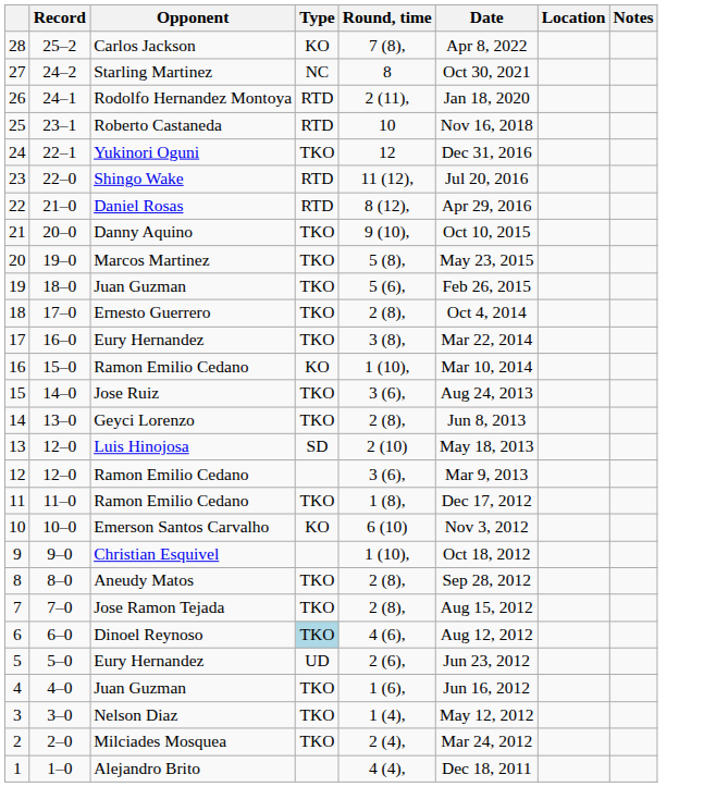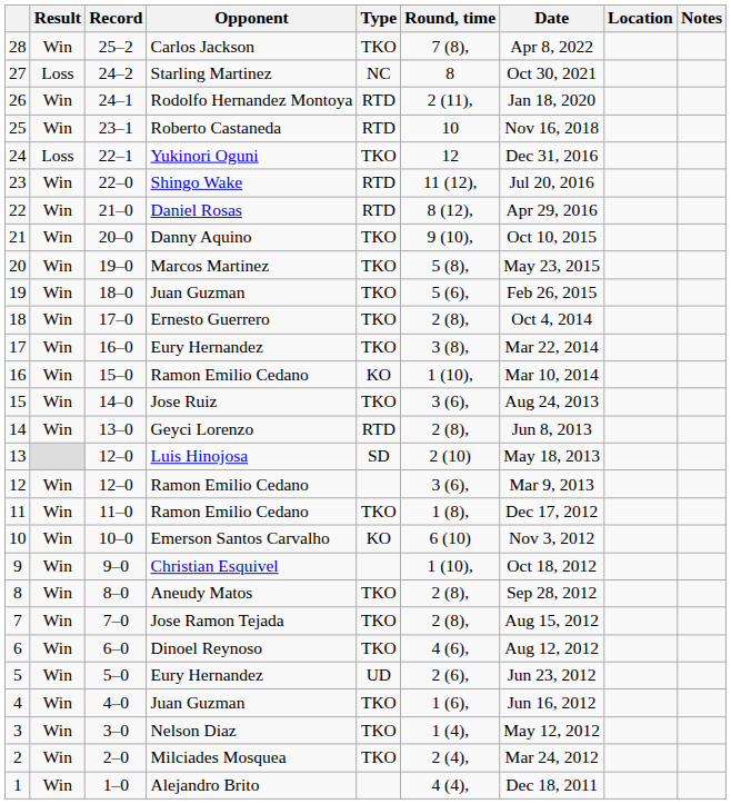+ column: Result | Win | Loss | Win | Win | Loss | Win | Win | Win | Win | Win | Win | Win | Win | Win | Win | Win | Win | Win | Win | Win | Win | Win | Win | Win | Win | Win | Win
28 | Type: KO -> TKO
14 | Type: TKO -> RTD
6 | Type: lightblue background -> no background
